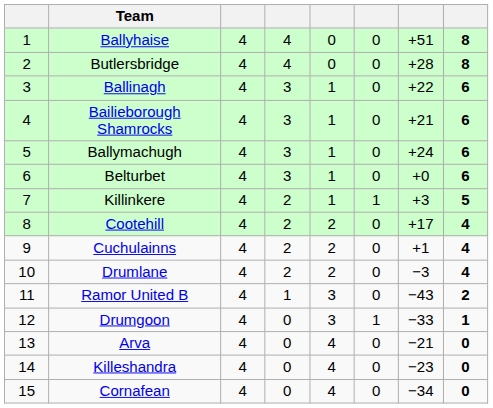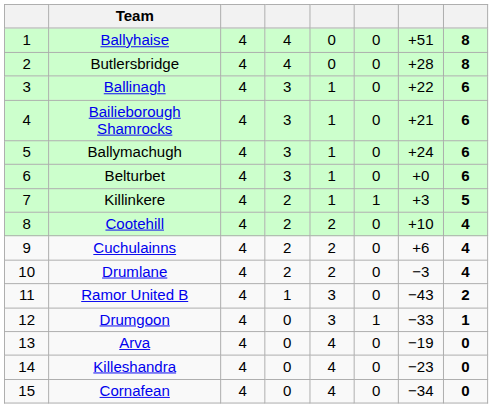Cootehill | column 7: +17 -> +10
Cuchulainns | column 7: +1 -> +6
Arva | column 7: −21 -> −19
